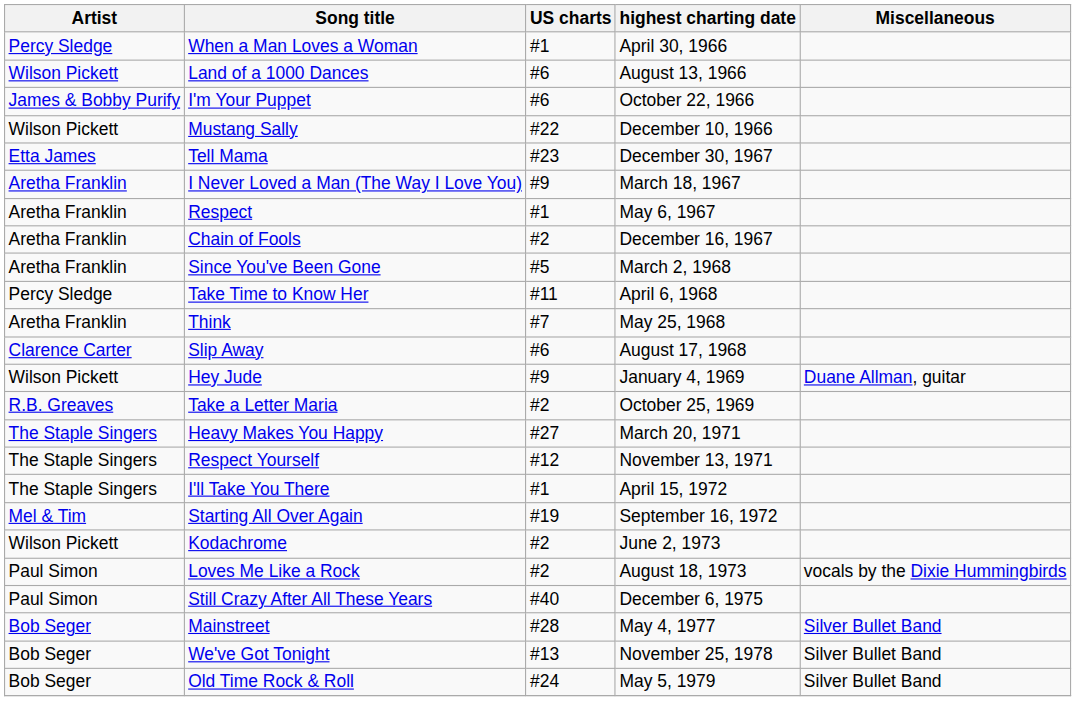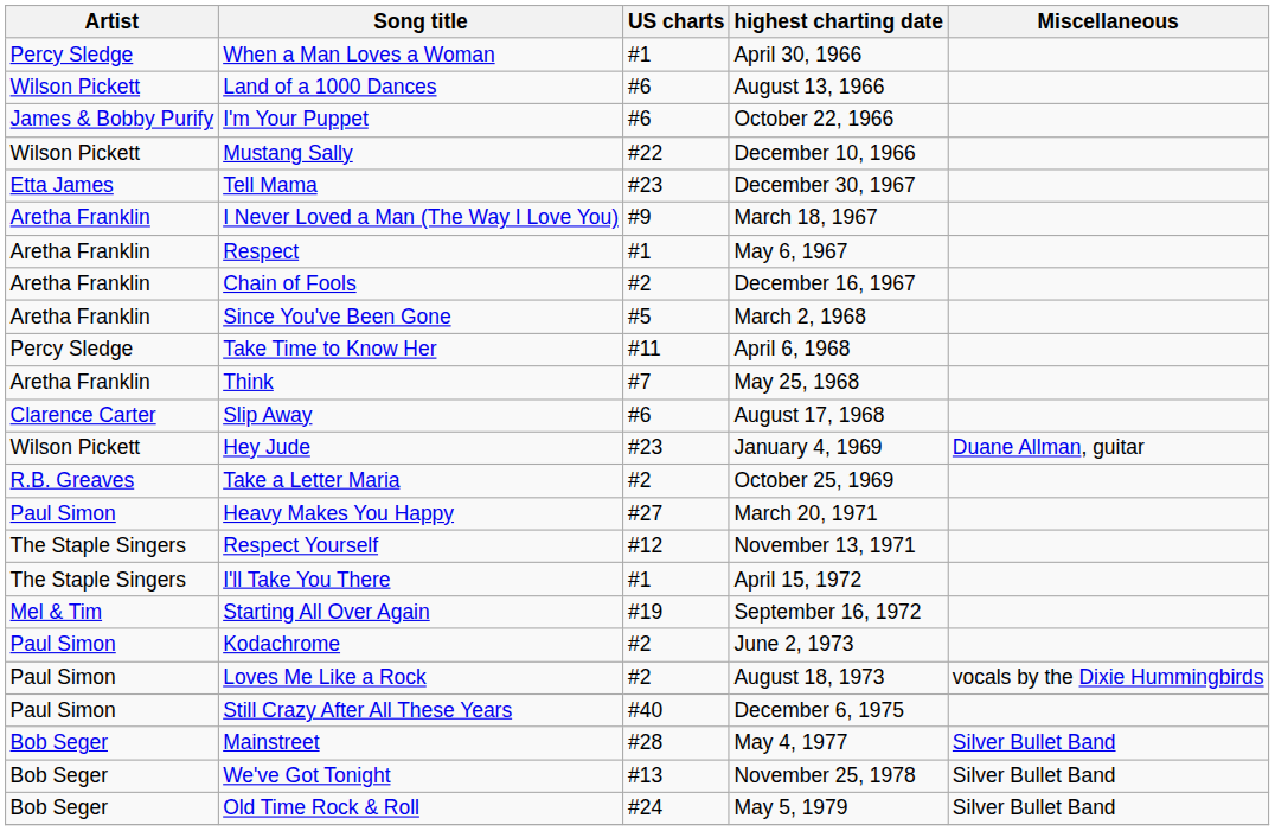Hey Jude | US charts: #9 -> #23
Heavy Makes You Happy | Artist: The Staple Singers -> Paul Simon
Kodachrome | Artist: Wilson Pickett -> Paul Simon
